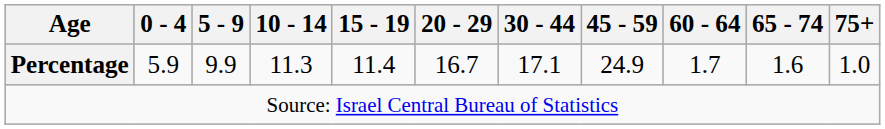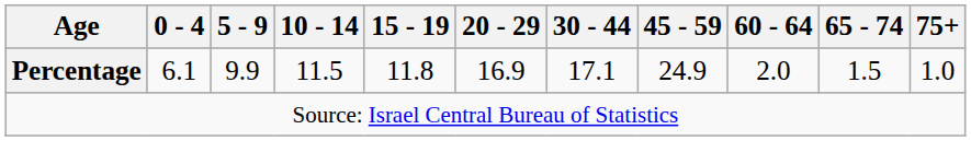Percentage | 0 - 4: 5.9 -> 6.1
Percentage | 10 - 14: 11.3 -> 11.5
Percentage | 15 - 19: 11.4 -> 11.8
Percentage | 20 - 29: 16.7 -> 16.9
Percentage | 60 - 64: 1.7 -> 2.0
Percentage | 65 - 74: 1.6 -> 1.5
